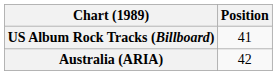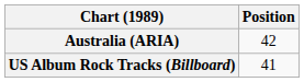rows swapped: Australia (ARIA) <-> US Album Rock Tracks (Billboard)
